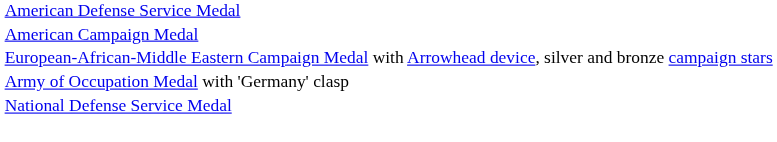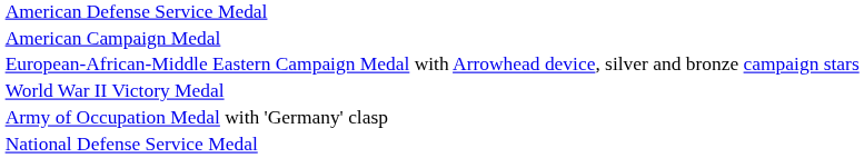+ row: World War II Victory Medal
